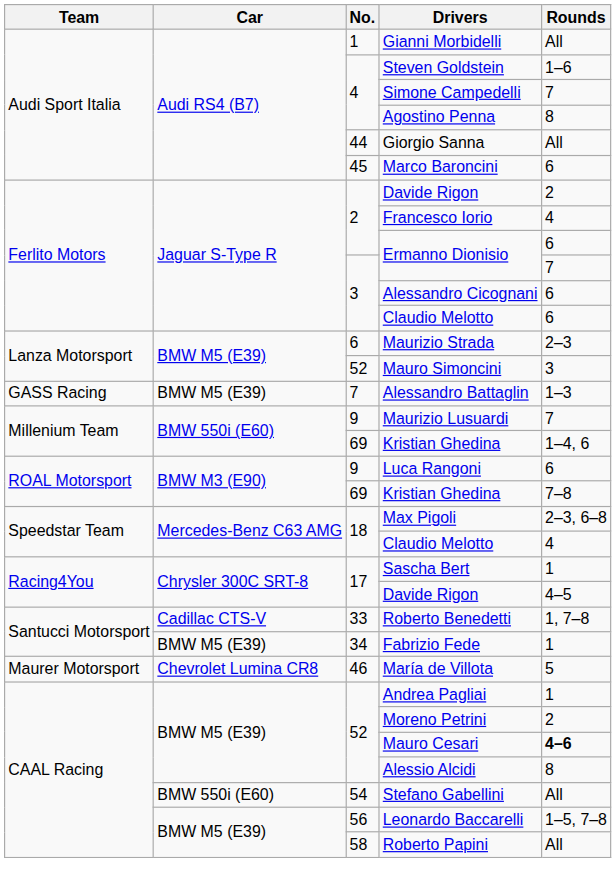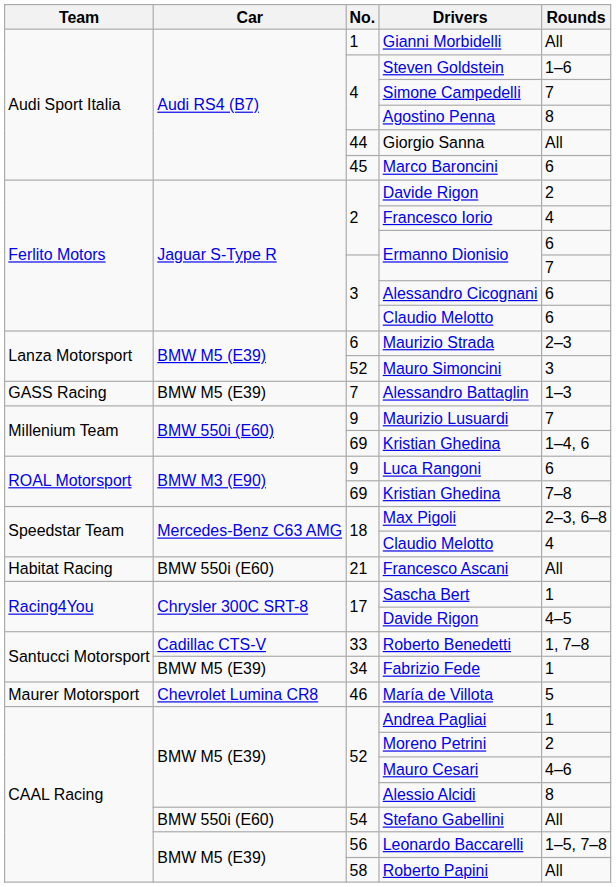+ row: Habitat Racing | BMW 550i (E60) | 21 | Francesco Ascani | All
Mauro Cesari | Rounds: bold -> normal
